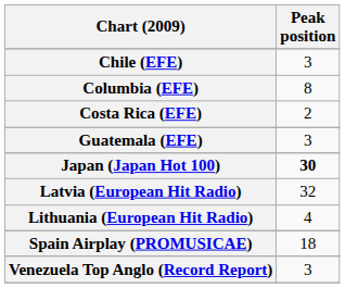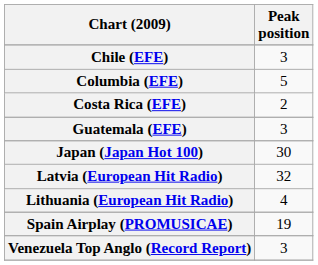Columbia (EFE) | Peak position: 8 -> 5
Japan (Japan Hot 100) | Peak position: bold -> normal
Spain Airplay (PROMUSICAE) | Peak position: 18 -> 19
